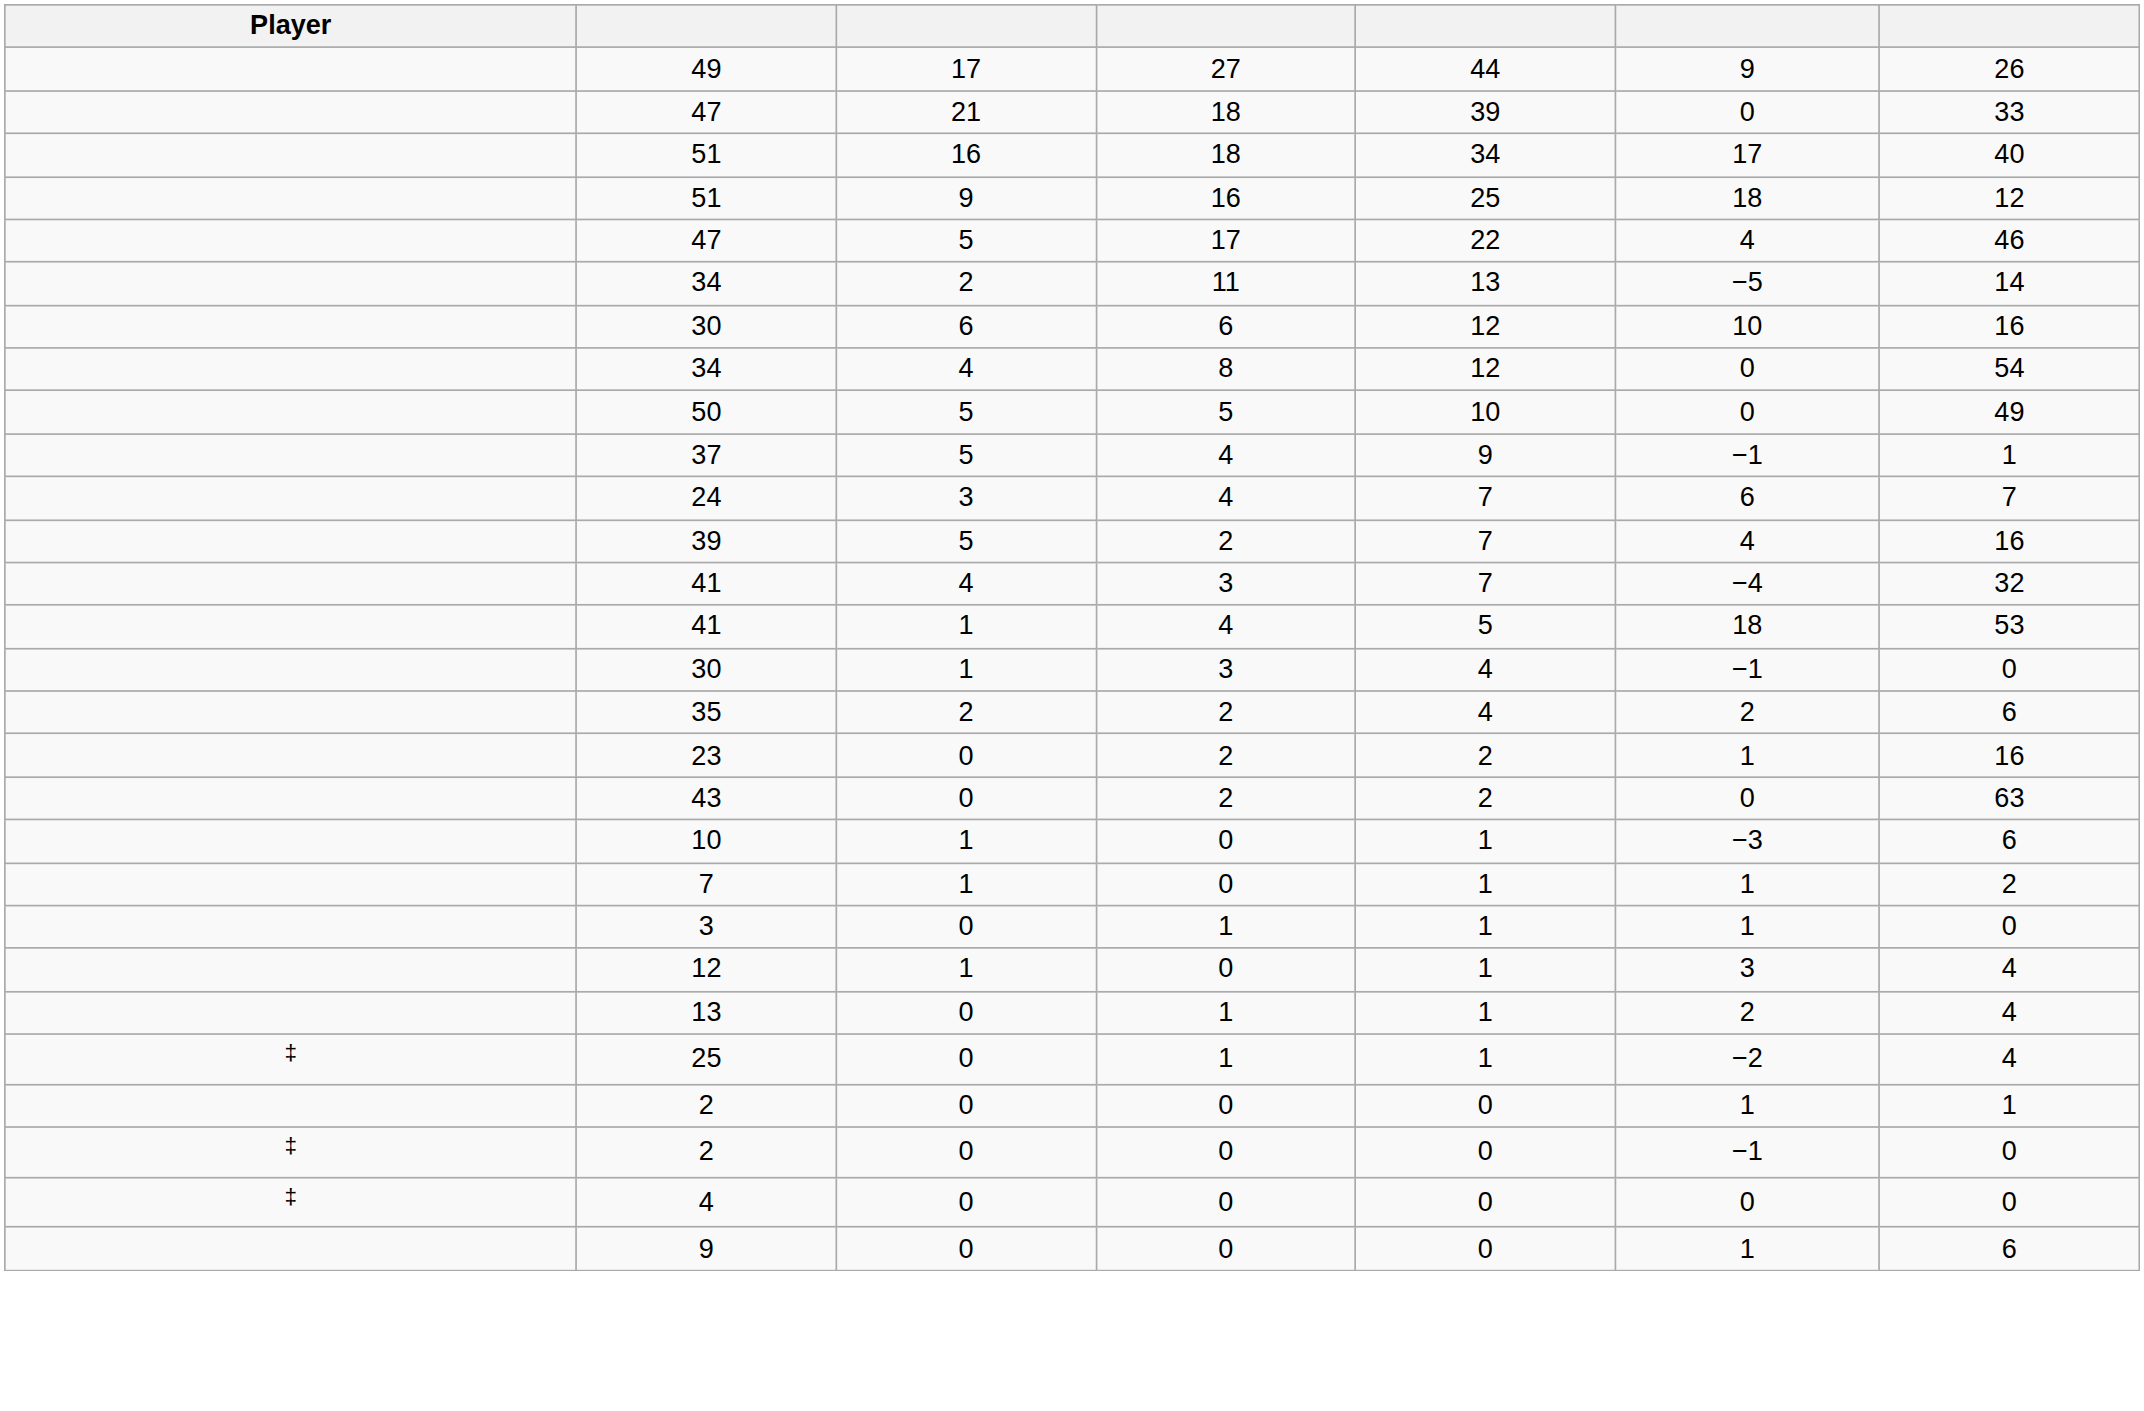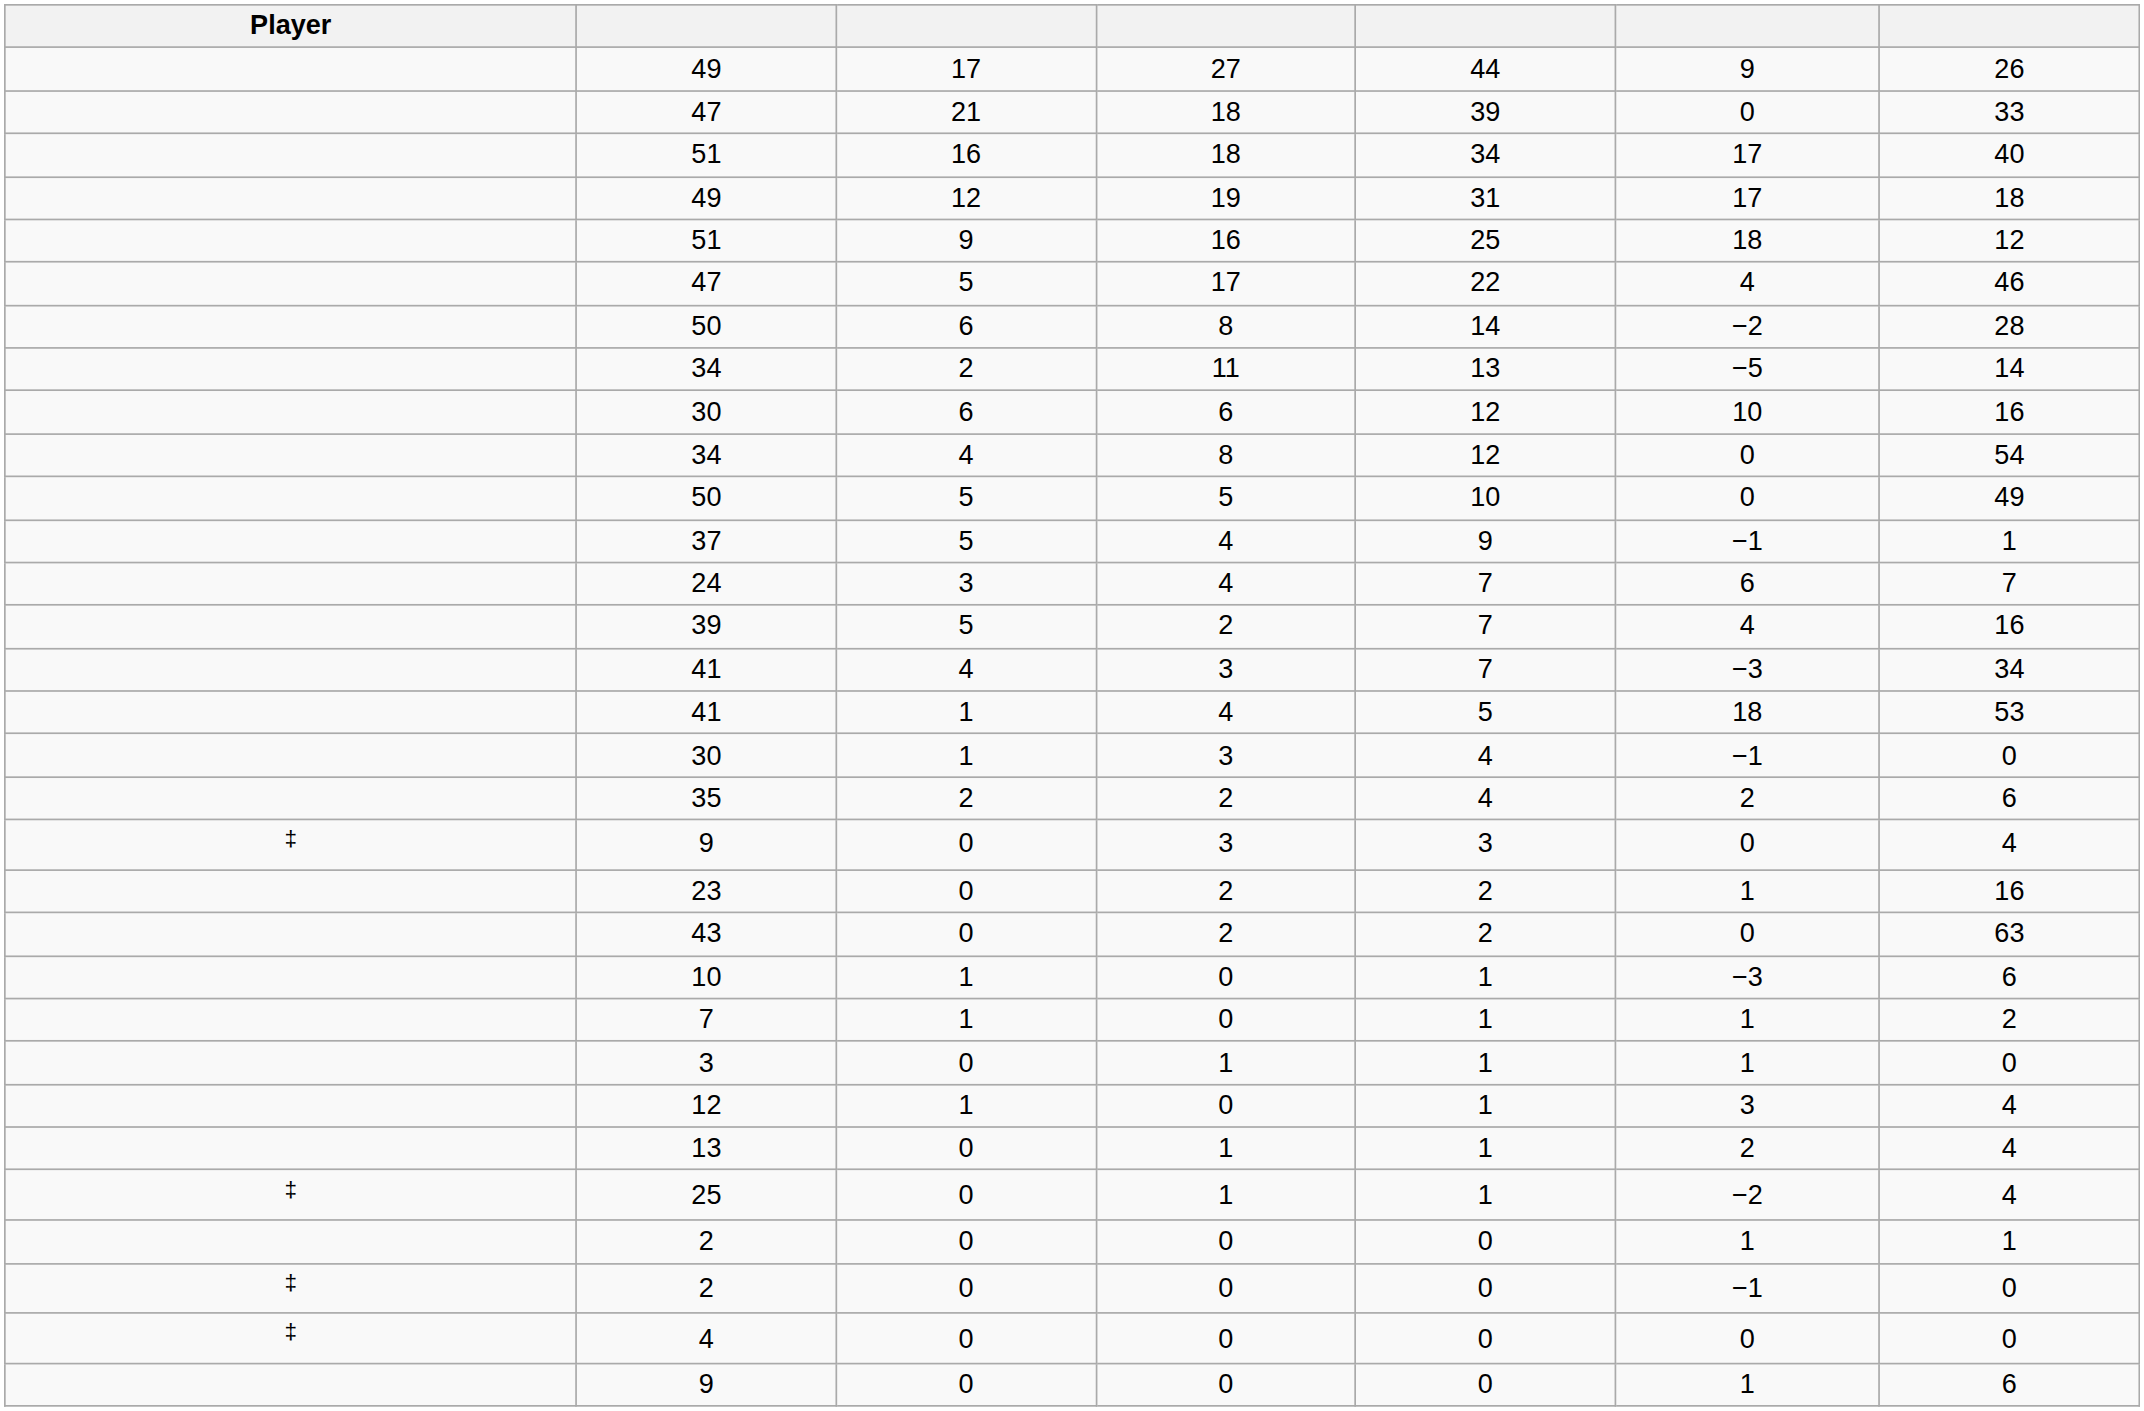+ row: 49 | 12 | 19 | 31 | 17 | 18
+ row: 50 | 6 | 8 | 14 | −2 | 28
41 / 3 | column 6: −4 -> −3
41 / 3 | column 7: 32 -> 34
+ row: ‡ | 9 | 0 | 3 | 3 | 0 | 4
